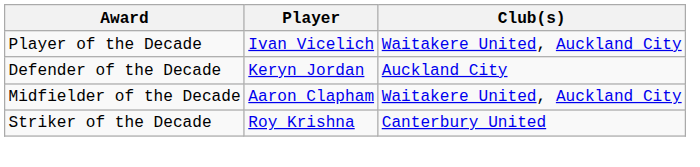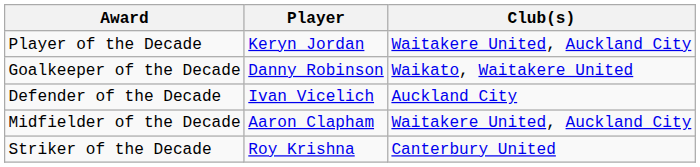Player of the Decade | Player: Ivan Vicelich -> Keryn Jordan
+ row: Goalkeeper of the Decade | Danny Robinson | Waikato, Waitakere United
Defender of the Decade | Player: Keryn Jordan -> Ivan Vicelich
